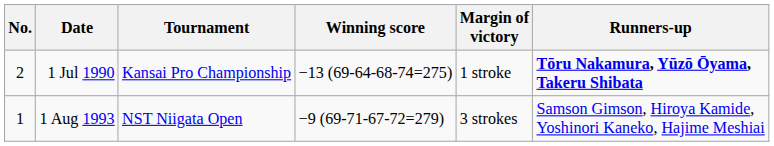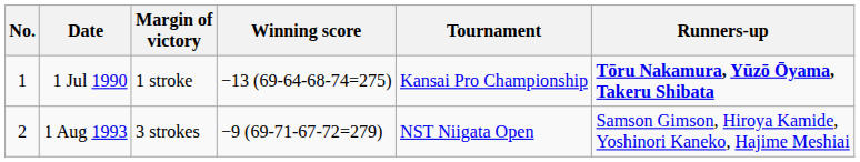columns swapped: Tournament <-> Margin of victory
1 Jul 1990 | No.: 2 -> 1
1 Aug 1993 | No.: 1 -> 2
